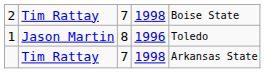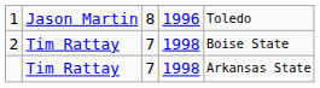rows swapped: 1 <-> 2
